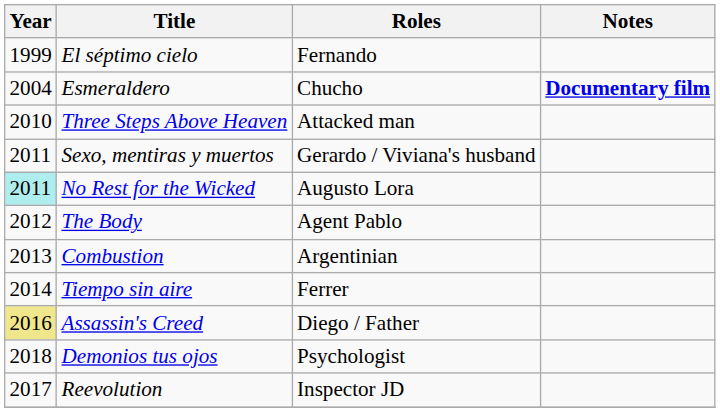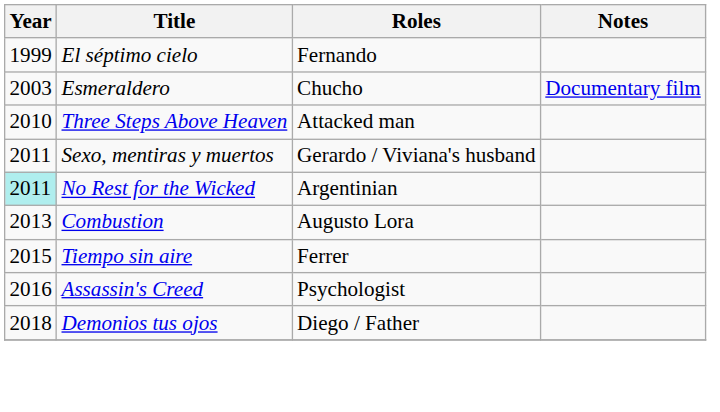Esmeraldero | Year: 2004 -> 2003
Esmeraldero | Notes: bold -> normal
No Rest for the Wicked | Roles: Augusto Lora -> Argentinian
- row: 2012 | The Body | Agent Pablo
Combustion | Roles: Argentinian -> Augusto Lora
Tiempo sin aire | Year: 2014 -> 2015
Assassin's Creed | Year: khaki background -> no background
Assassin's Creed | Roles: Diego / Father -> Psychologist
Demonios tus ojos | Roles: Psychologist -> Diego / Father
- row: 2017 | Reevolution | Inspector JD
